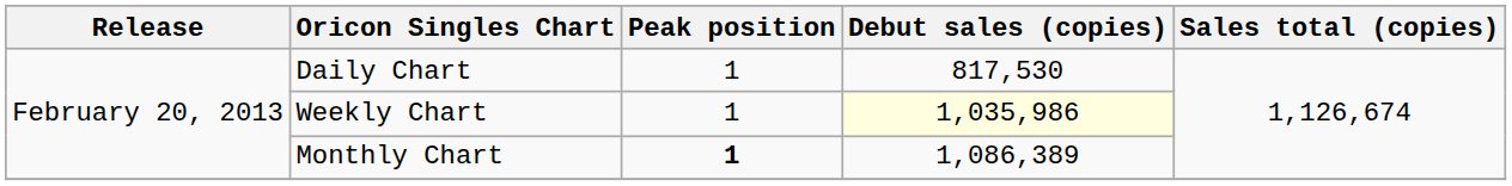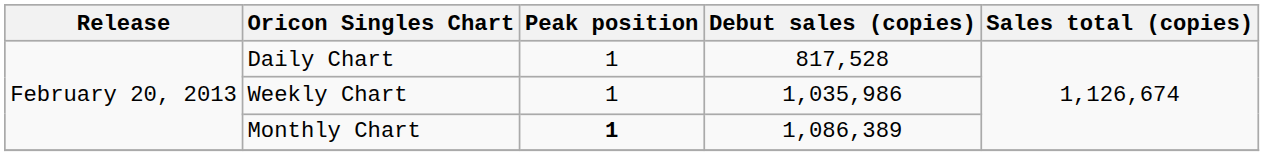Daily Chart | Debut sales (copies): 817,530 -> 817,528
Weekly Chart | Debut sales (copies): lightyellow background -> no background
